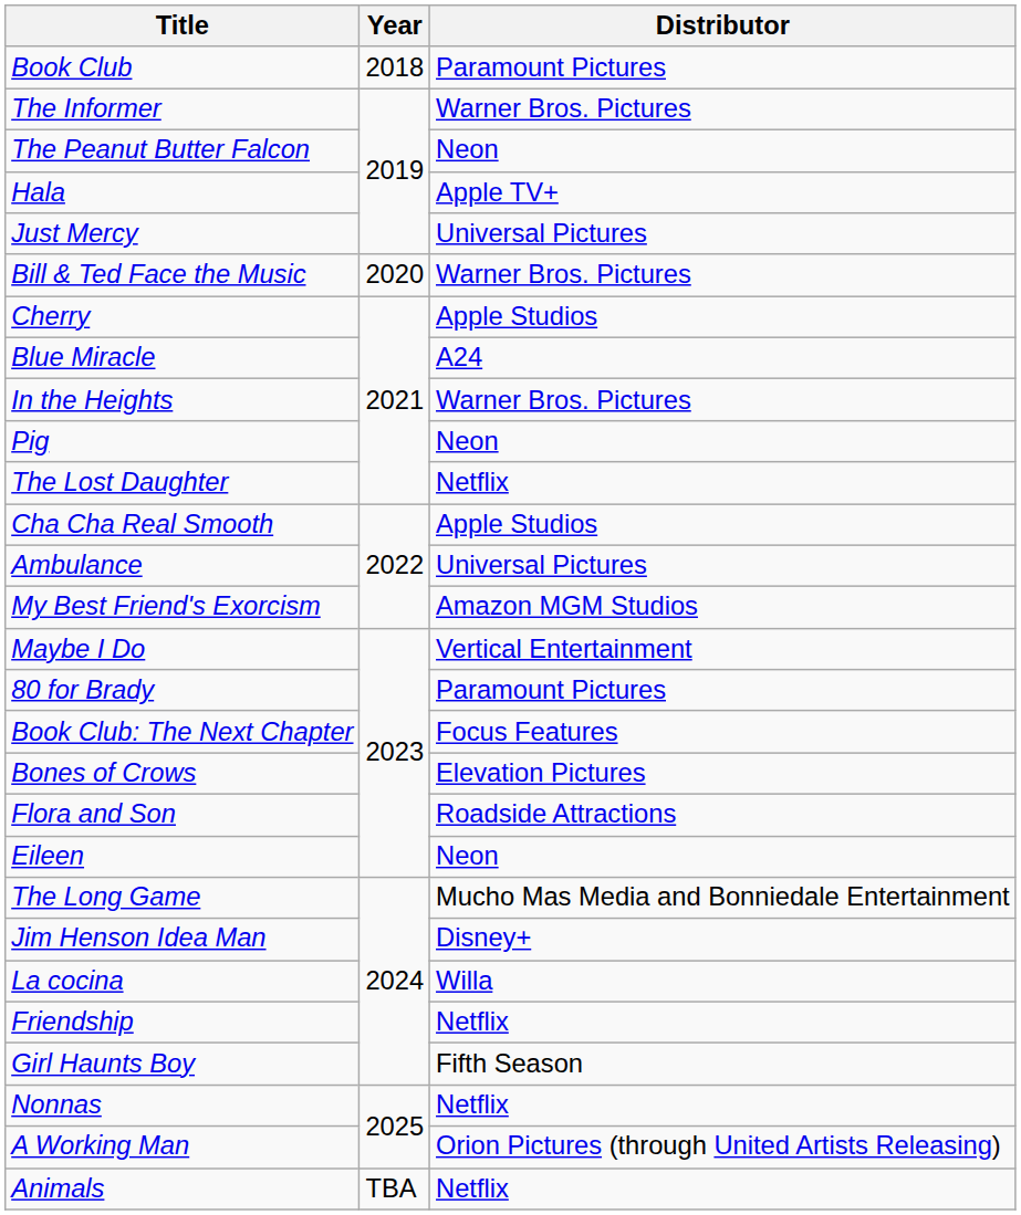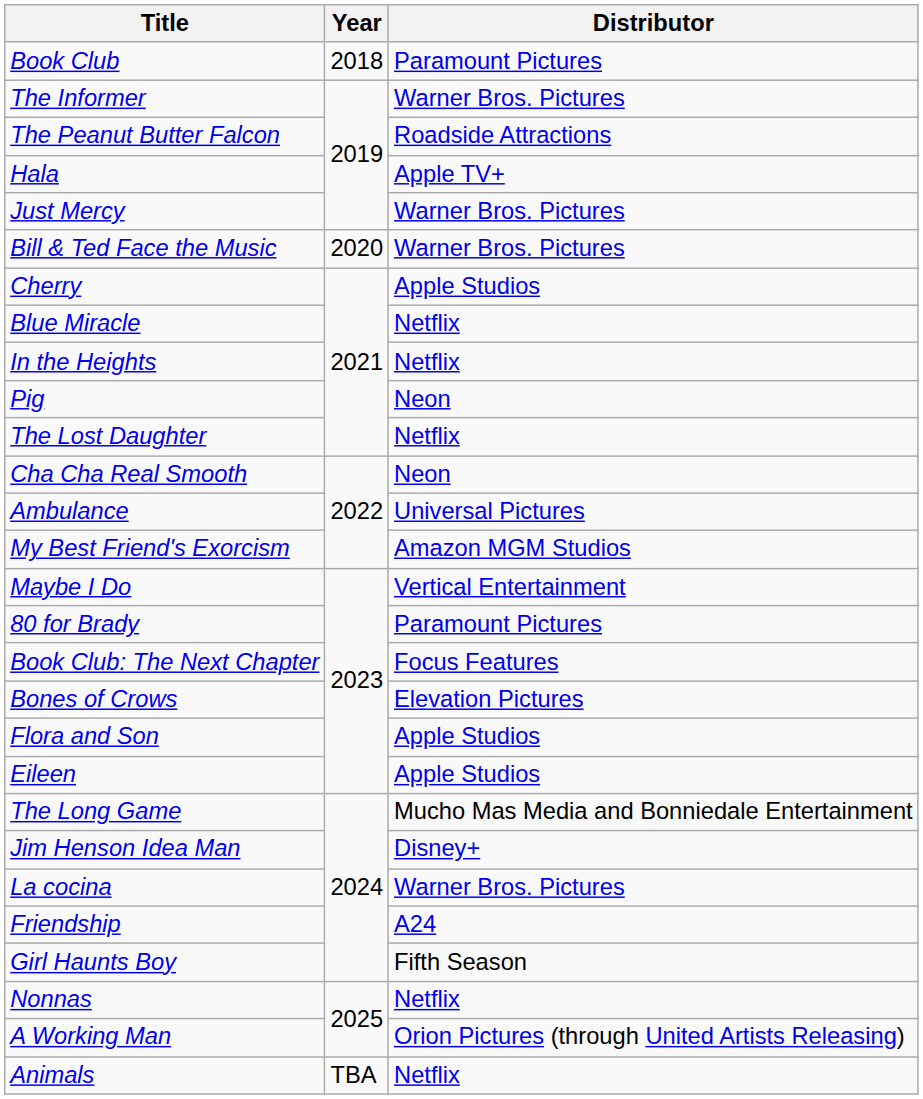The Peanut Butter Falcon | Distributor: Neon -> Roadside Attractions
Just Mercy | Distributor: Universal Pictures -> Warner Bros. Pictures
Blue Miracle | Distributor: A24 -> Netflix
In the Heights | Distributor: Warner Bros. Pictures -> Netflix
Cha Cha Real Smooth | Distributor: Apple Studios -> Neon
Flora and Son | Distributor: Roadside Attractions -> Apple Studios
Eileen | Distributor: Neon -> Apple Studios
La cocina | Distributor: Willa -> Warner Bros. Pictures
Friendship | Distributor: Netflix -> A24
